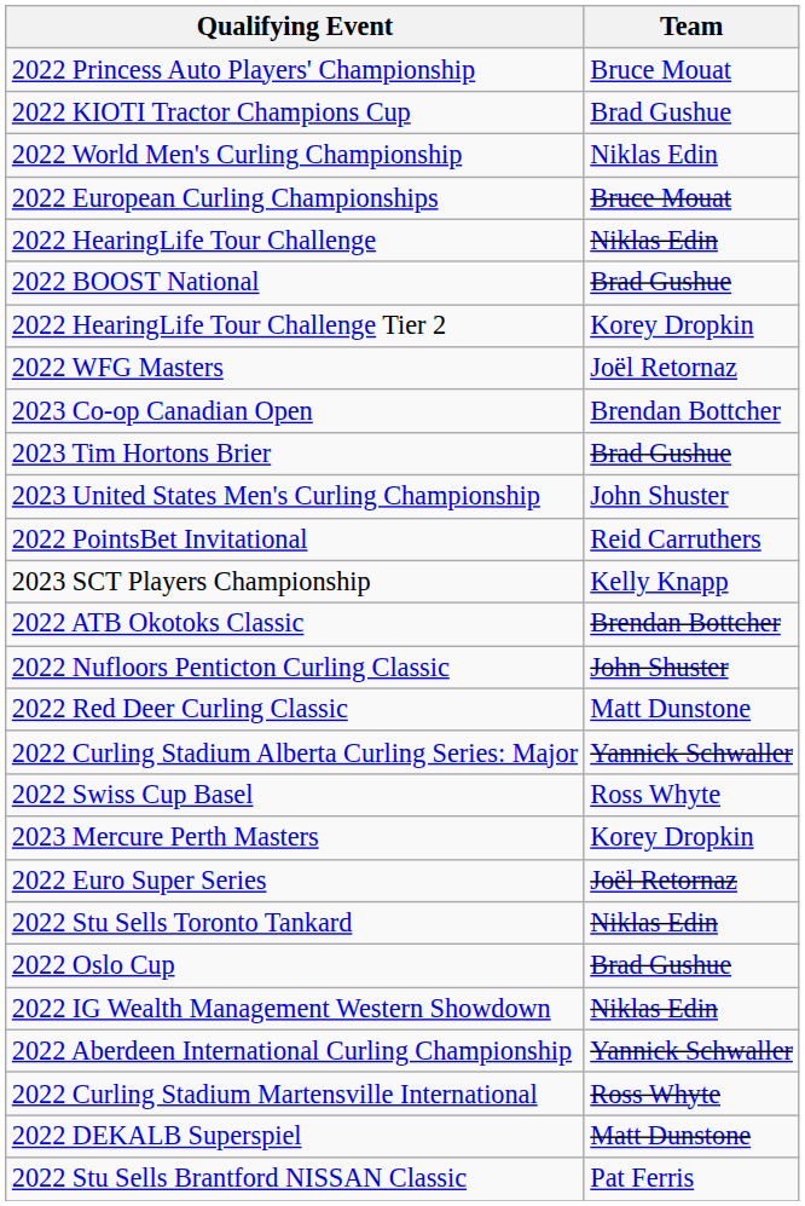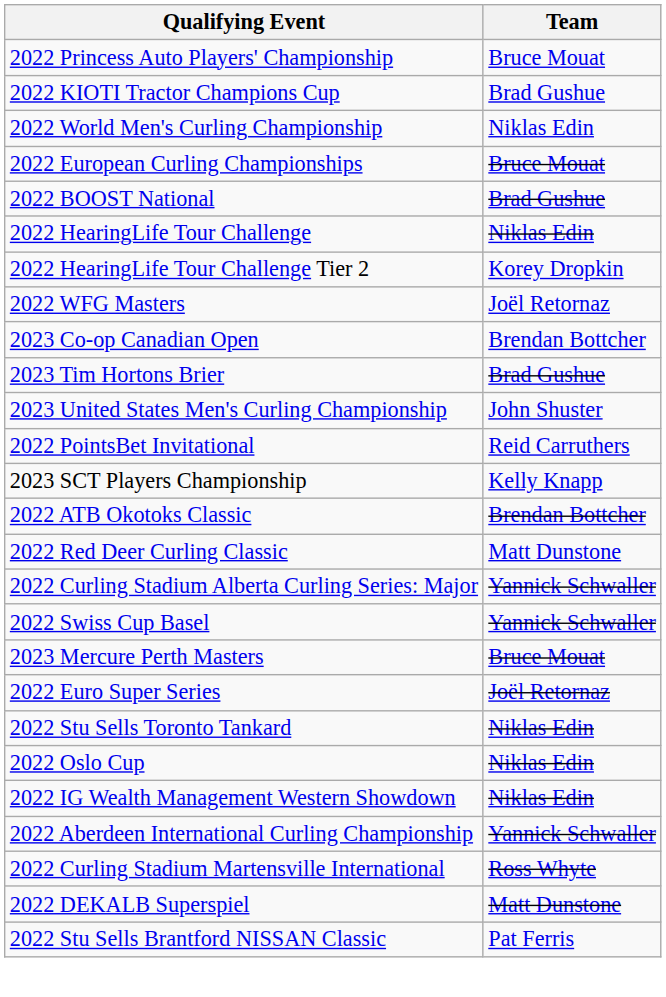rows swapped: 2022 BOOST National <-> 2022 HearingLife Tour Challenge
- row: 2022 Nufloors Penticton Curling Classic | John Shuster
2022 Swiss Cup Basel | Team: Ross Whyte -> Yannick Schwaller
2023 Mercure Perth Masters | Team: Korey Dropkin -> Bruce Mouat
2022 Oslo Cup | Team: Brad Gushue -> Niklas Edin
